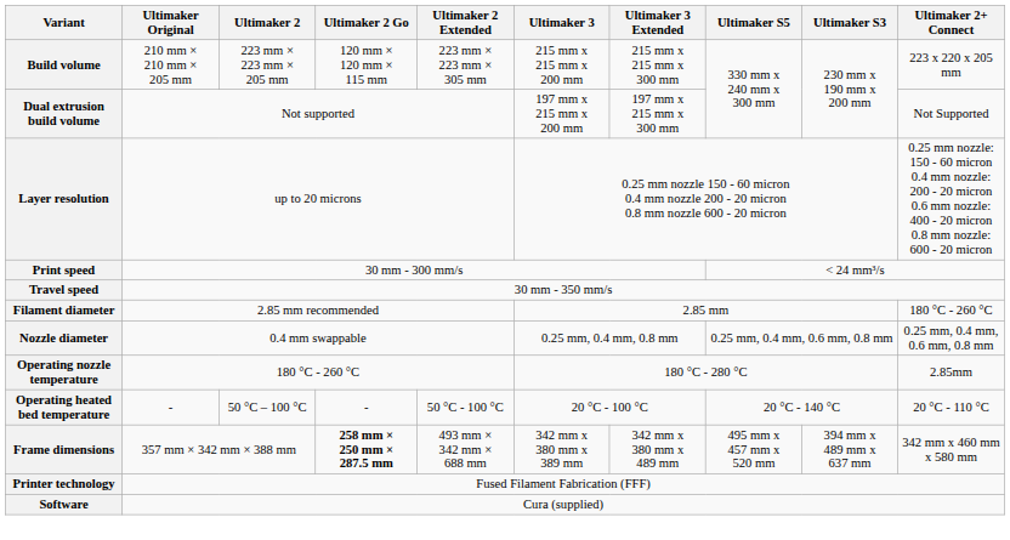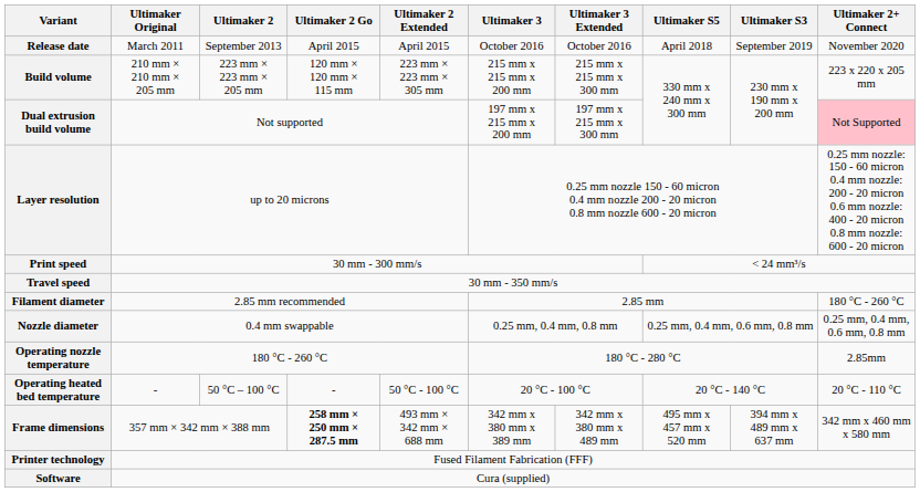+ row: Release date | March 2011 | September 2013 | April 2015 | April 2015 | October 2016 | October 2016 | April 2018 | September 2019 | November 2020
Dual extrusion build volume | Ultimaker 2+ Connect: no background -> pink background
